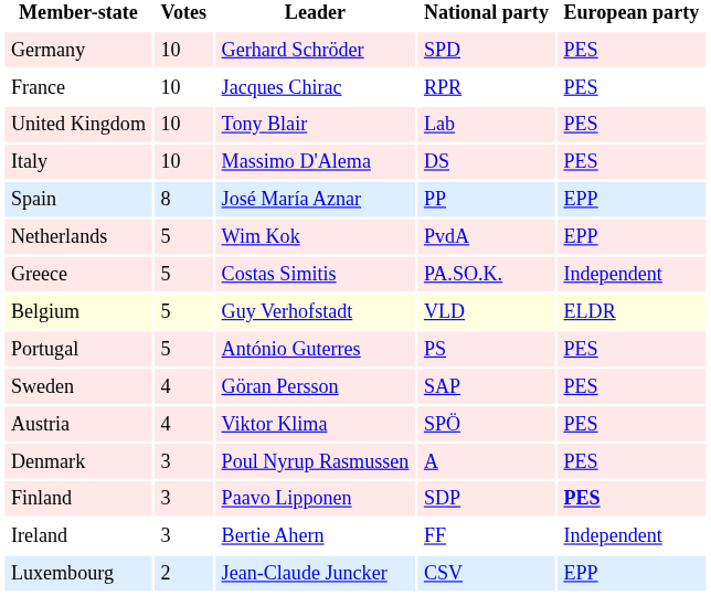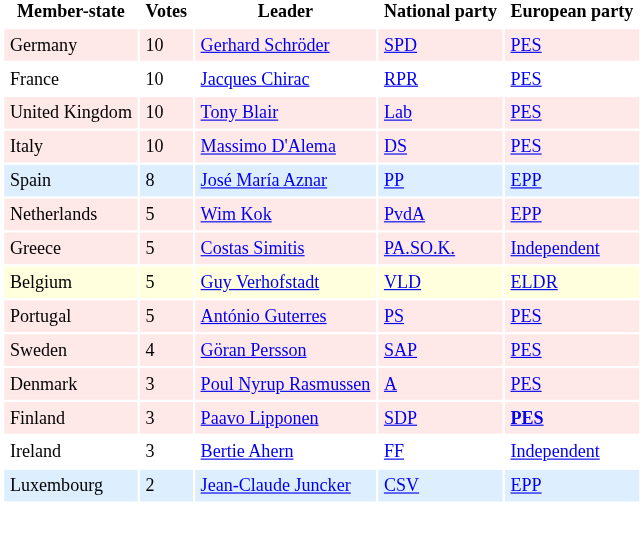- row: Austria | 4 | Viktor Klima | SPÖ | PES
